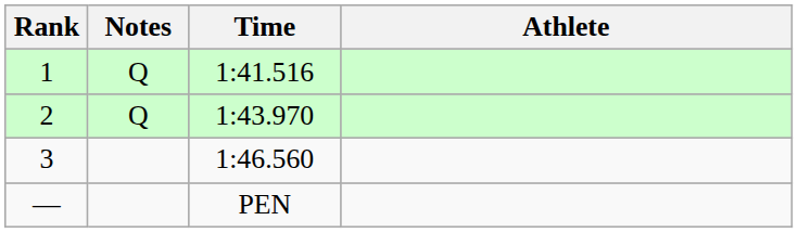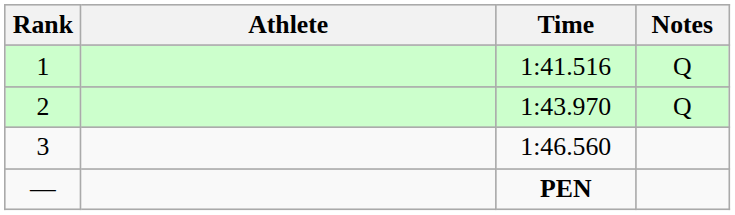columns swapped: Athlete <-> Notes
— | Time: normal -> bold
